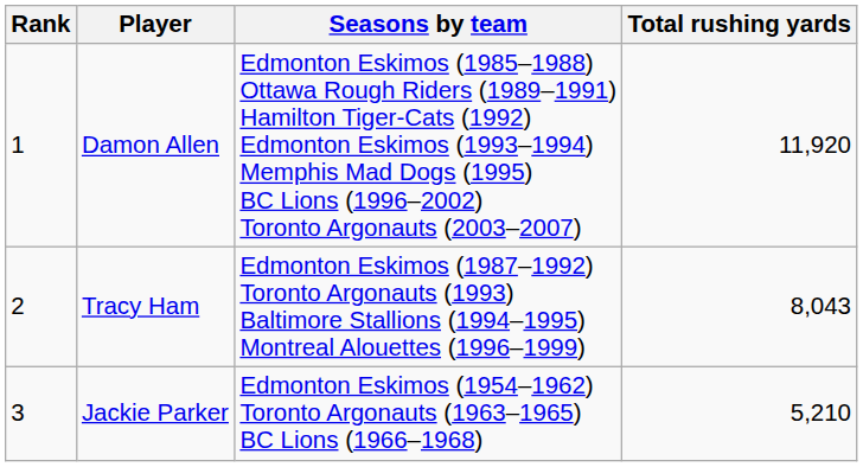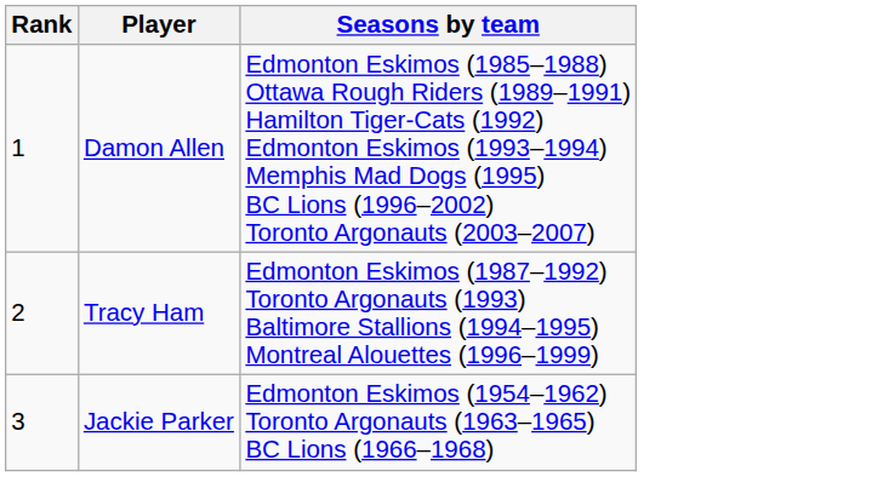- column: Total rushing yards | 11,920 | 8,043 | 5,210
